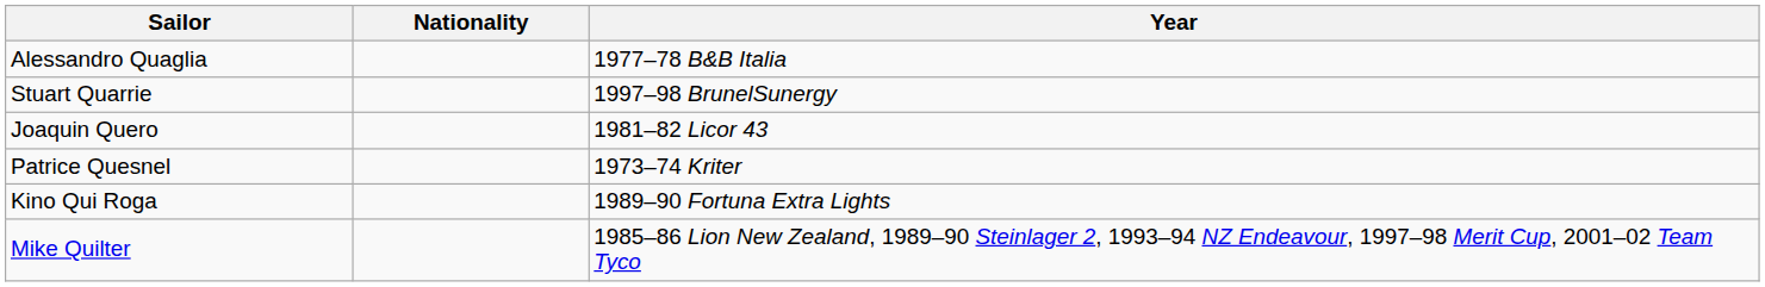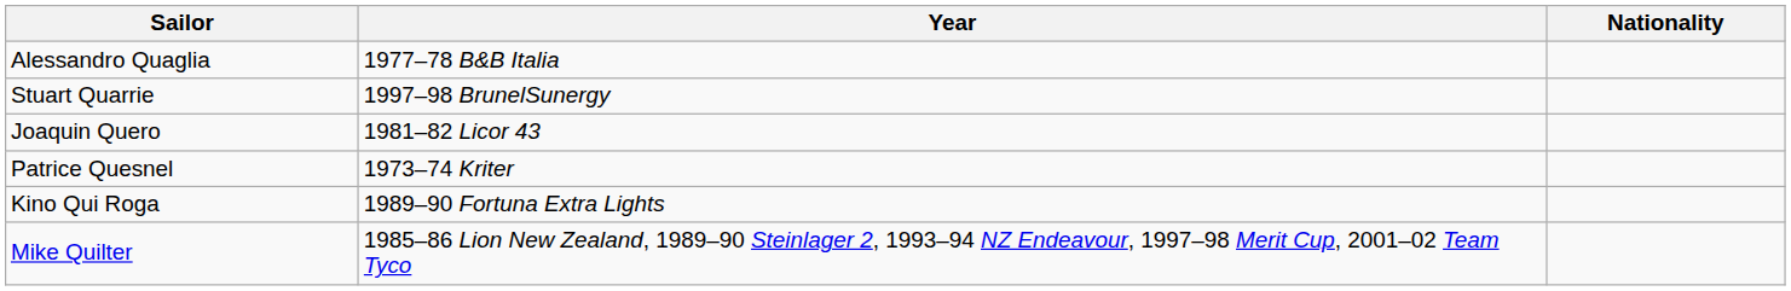columns swapped: Nationality <-> Year
